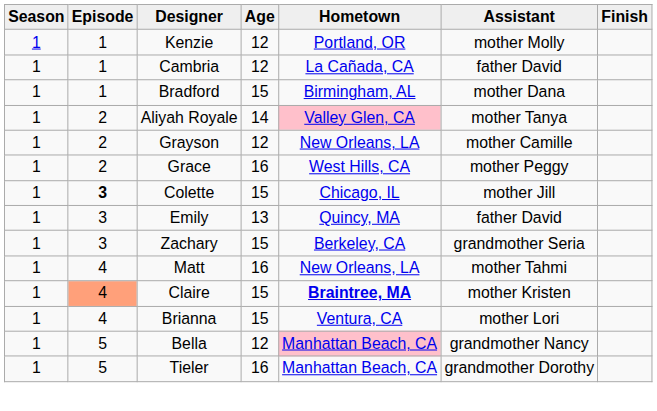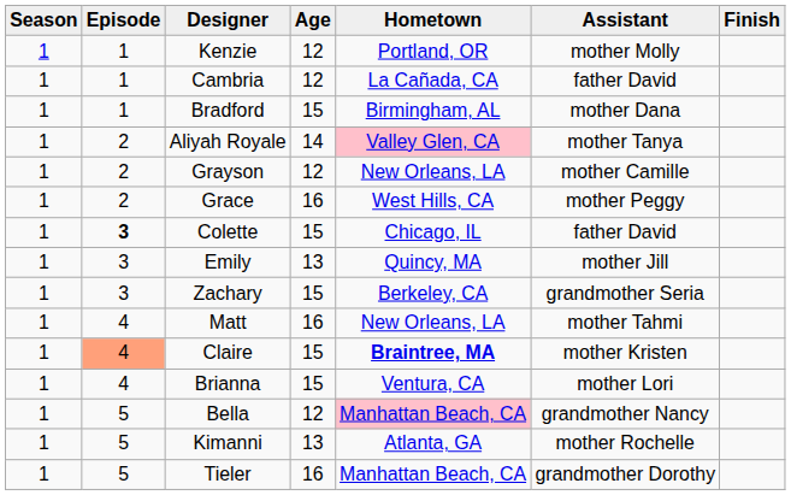Colette | Assistant: mother Jill -> father David
Emily | Assistant: father David -> mother Jill
+ row: 1 | 5 | Kimanni | 13 | Atlanta, GA | mother Rochelle
